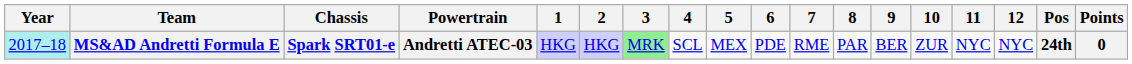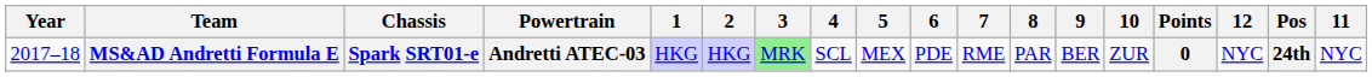columns swapped: 11 <-> Points
MS&AD Andretti Formula E | Year: paleturquoise background -> no background
